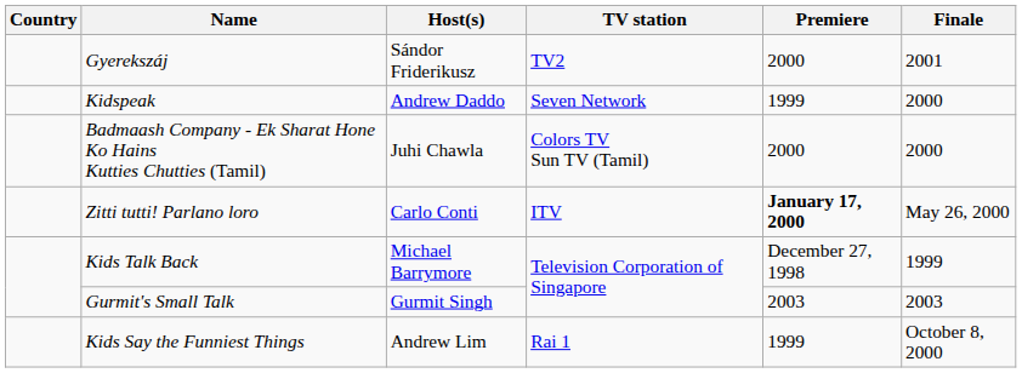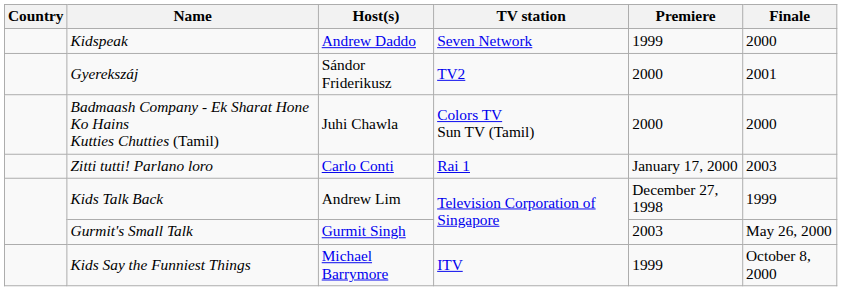rows swapped: Kidspeak <-> Gyerekszáj
Zitti tutti! Parlano loro | TV station: ITV -> Rai 1
Zitti tutti! Parlano loro | Premiere: bold -> normal
Zitti tutti! Parlano loro | Finale: May 26, 2000 -> 2003
Kids Talk Back | Host(s): Michael Barrymore -> Andrew Lim
Gurmit's Small Talk | Finale: 2003 -> May 26, 2000
Kids Say the Funniest Things | Host(s): Andrew Lim -> Michael Barrymore
Kids Say the Funniest Things | TV station: Rai 1 -> ITV
